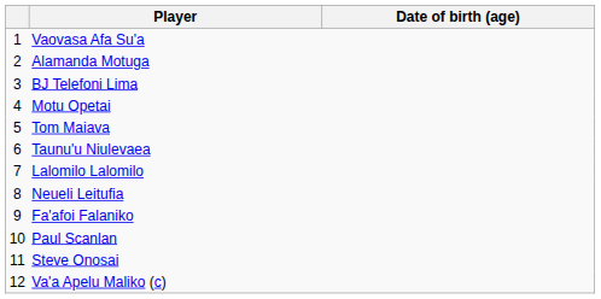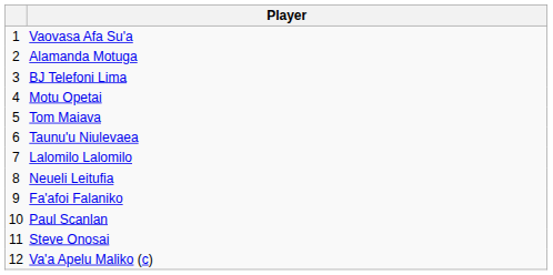- column: Date of birth (age)
